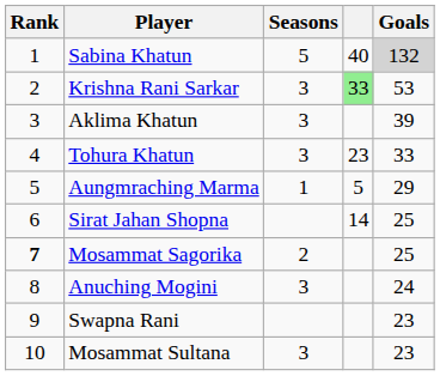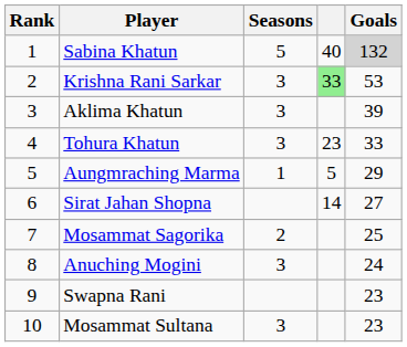Sirat Jahan Shopna | Goals: 25 -> 27
Mosammat Sagorika | Rank: bold -> normal
